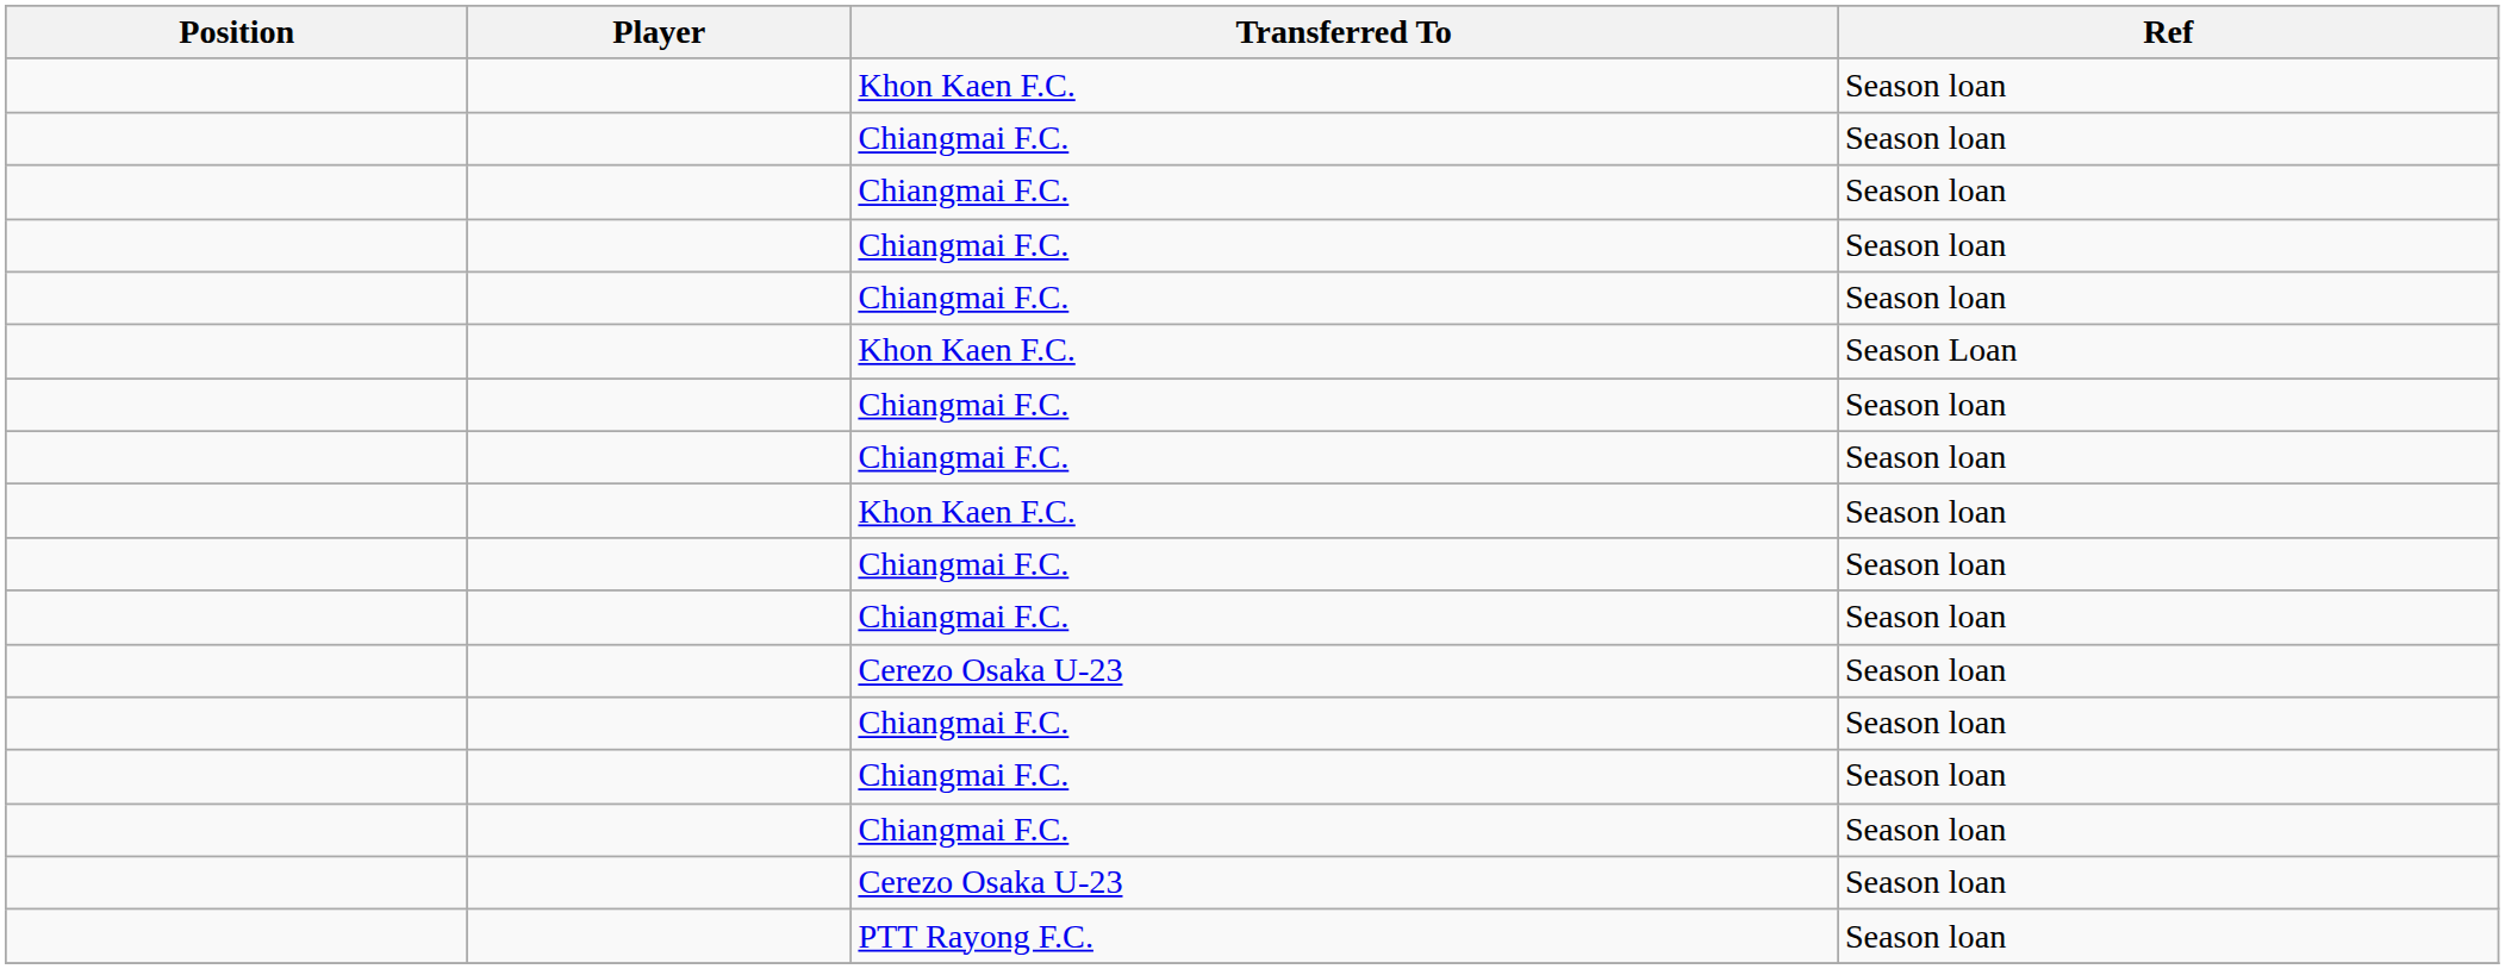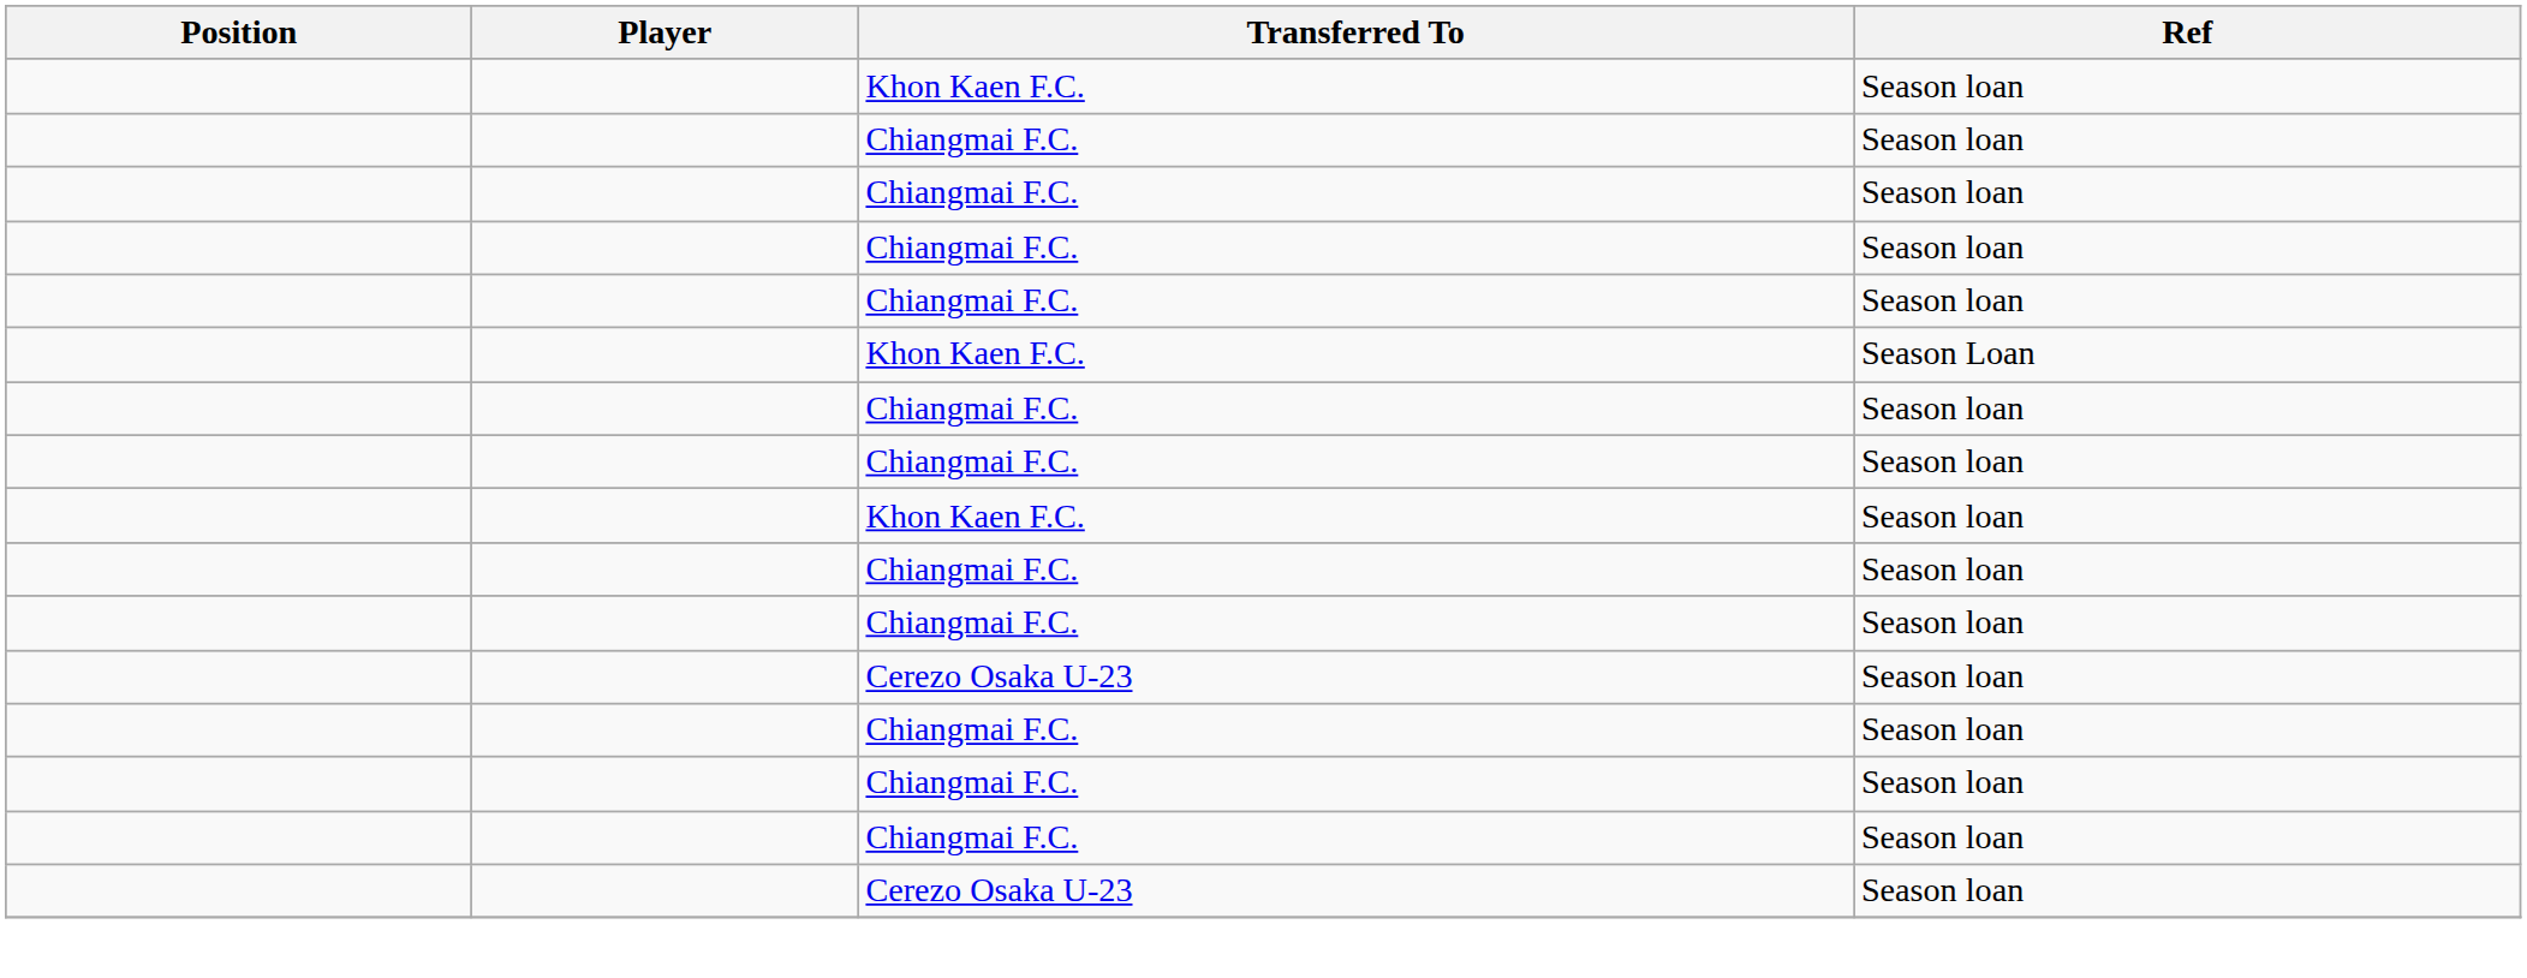- row: PTT Rayong F.C. | Season loan
